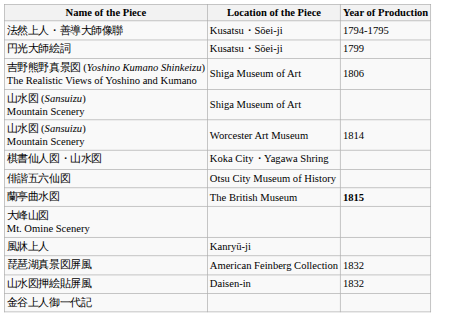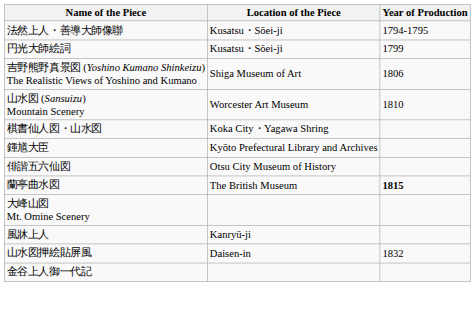- row: 山水図 (Sansuizu) Mountain Scenery | Shiga Museum of Art
山水図 (Sansuizu) Mountain Scenery / Worcester Art Museum | Year of Production: 1814 -> 1810
+ row: 鍾馗大臣 | Kyōto Prefectural Library and Archives
- row: 琵琶湖真景図屏風 | American Feinberg Collection | 1832
